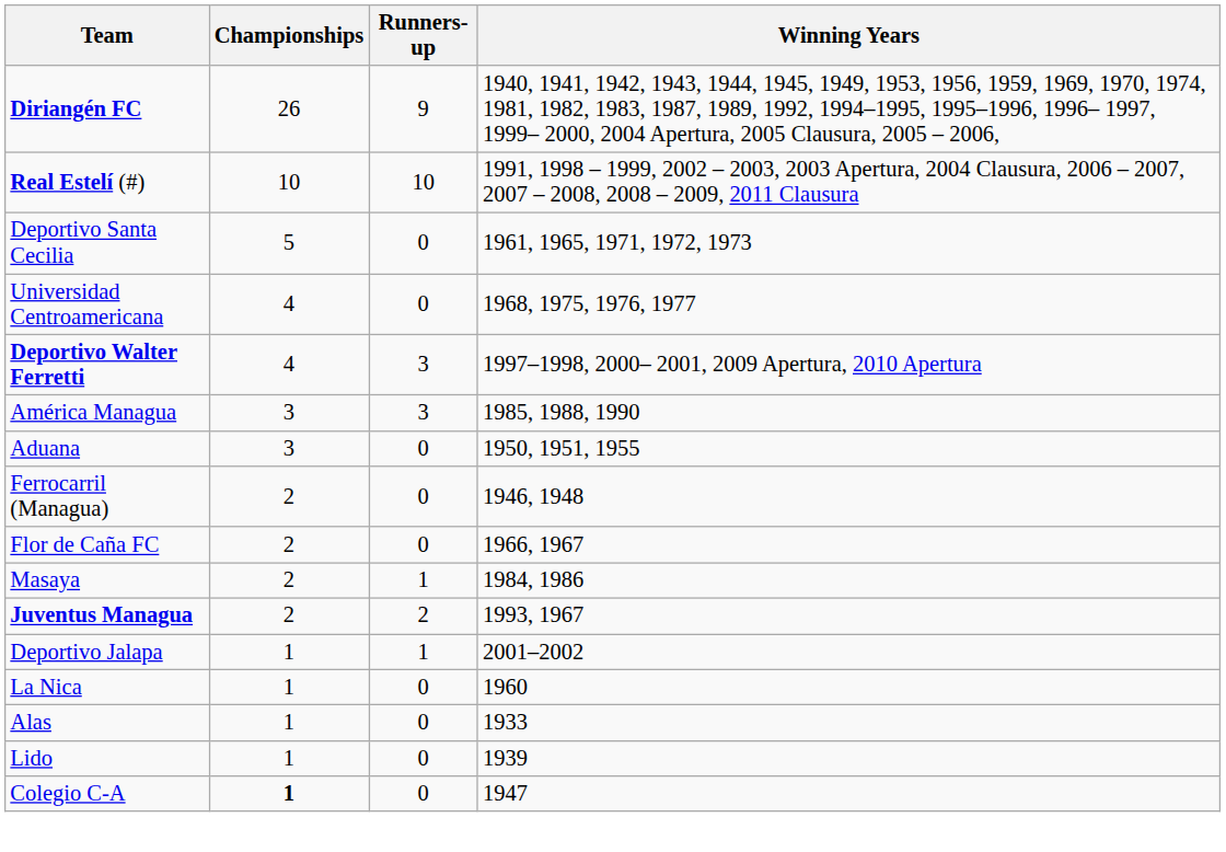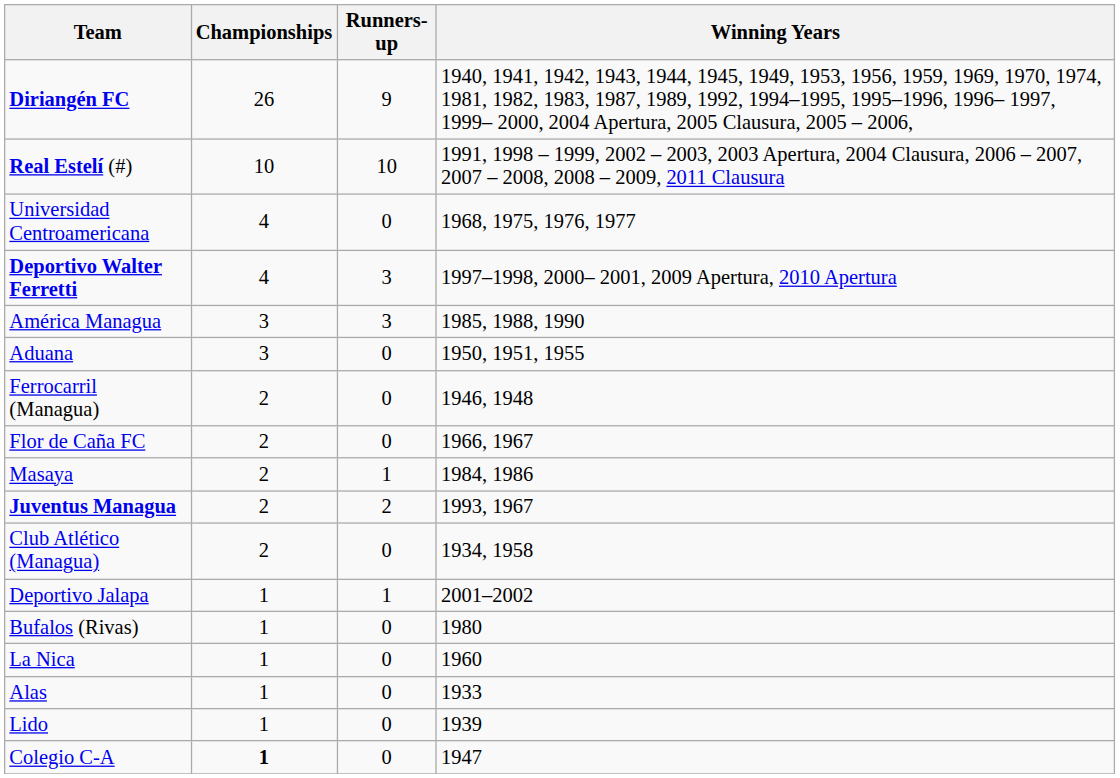- row: Deportivo Santa Cecilia | 5 | 0 | 1961, 1965, 1971, 1972, 1973
+ row: Club Atlético (Managua) | 2 | 0 | 1934, 1958
+ row: Bufalos (Rivas) | 1 | 0 | 1980
